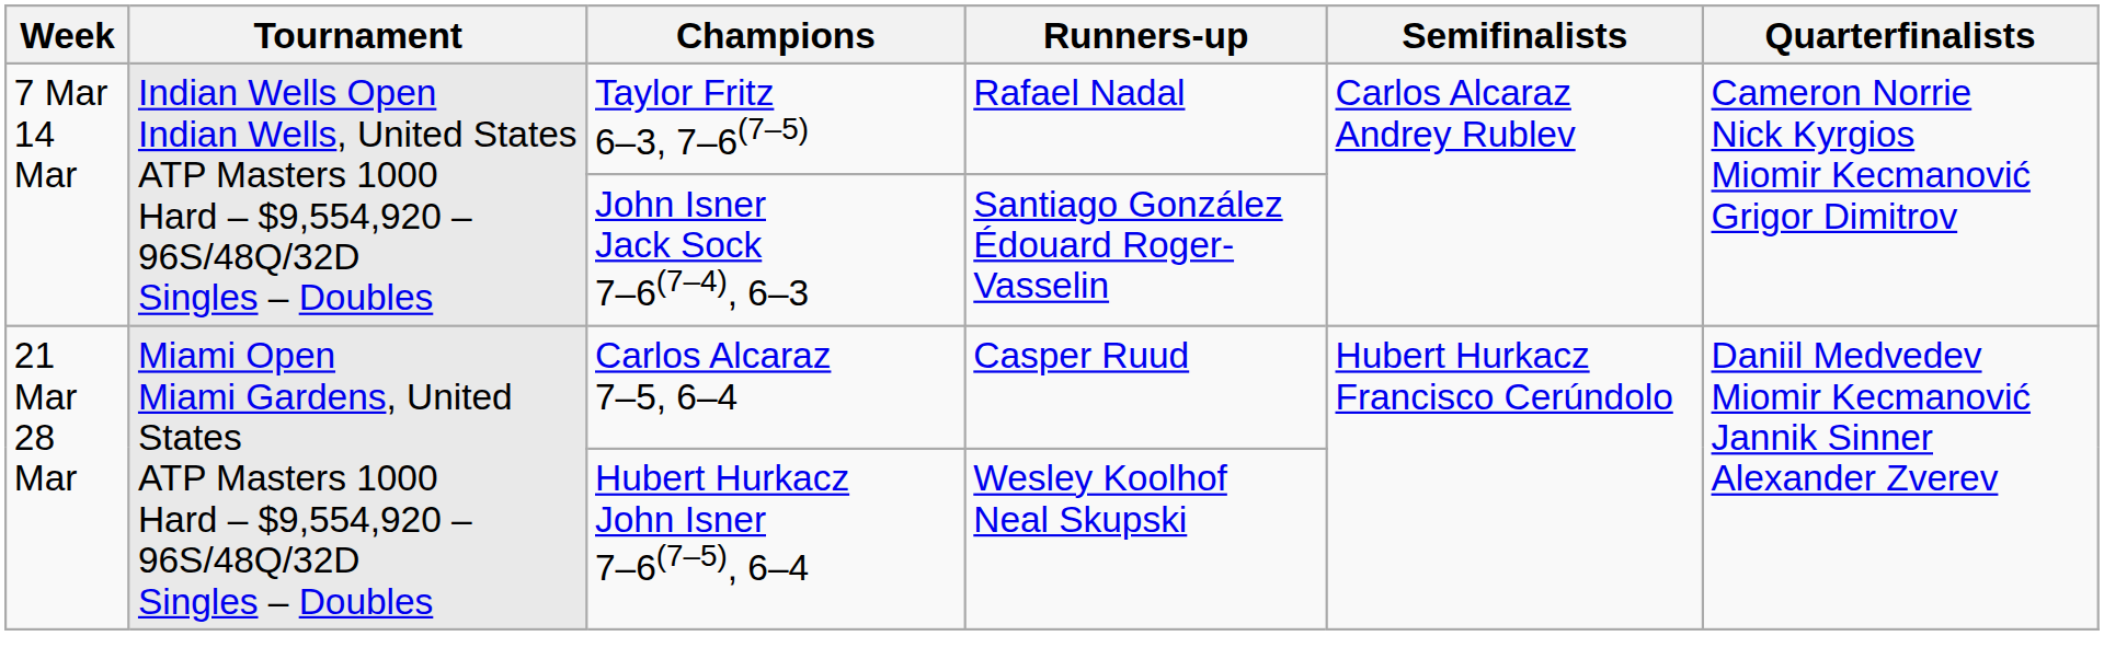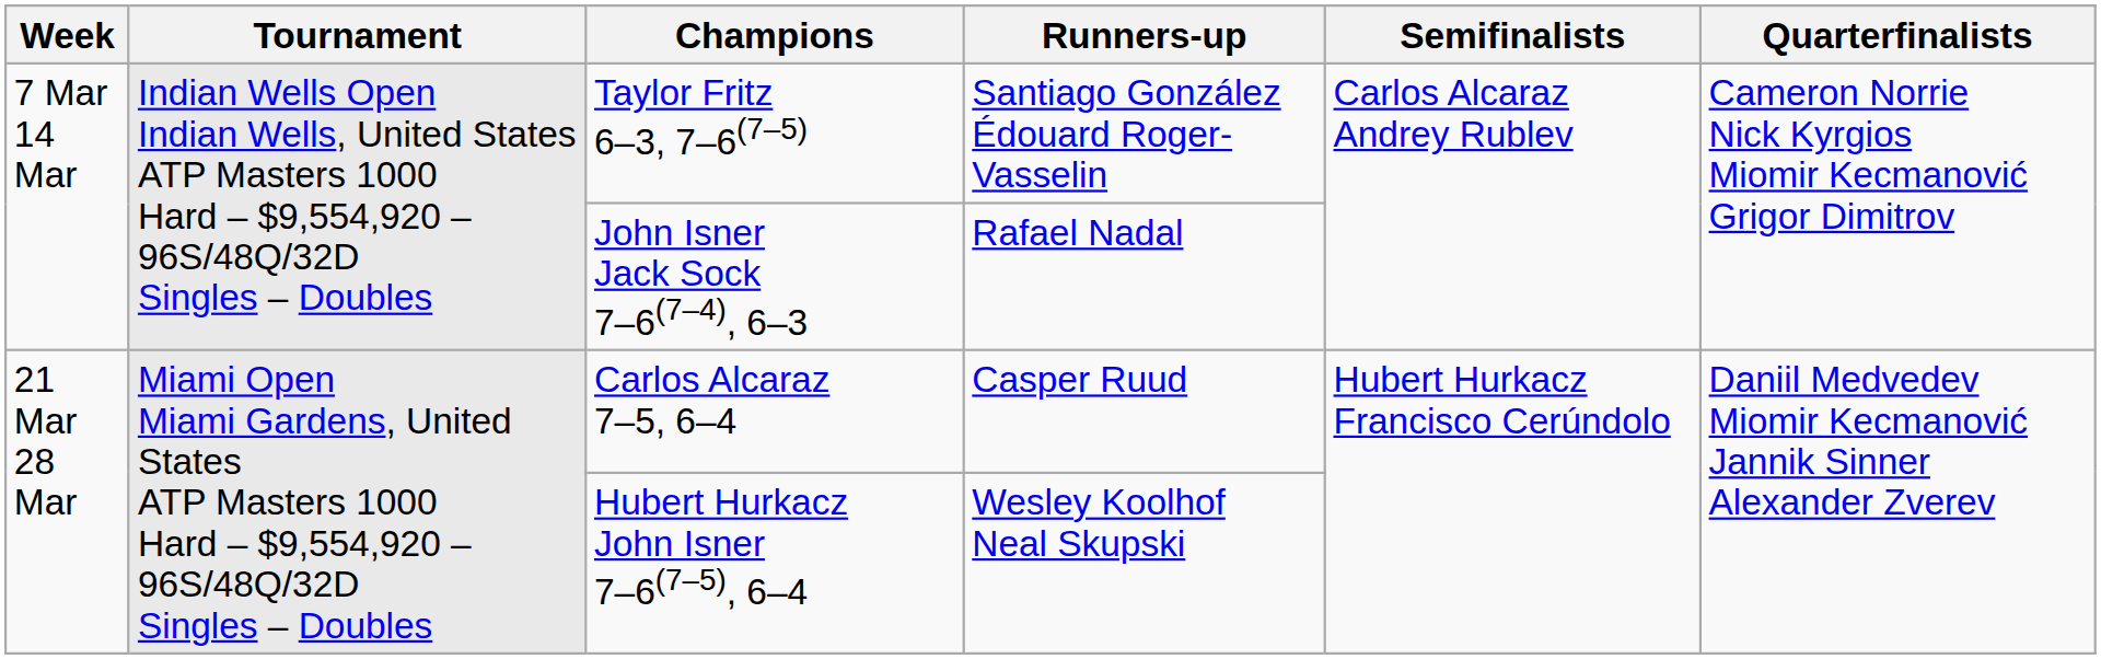Taylor Fritz 6–3, 7–6(7–5) | Runners-up: Rafael Nadal -> Santiago González Édouard Roger-Vasselin
John Isner Jack Sock 7–6(7–4), 6–3 | Runners-up: Santiago González Édouard Roger-Vasselin -> Rafael Nadal
